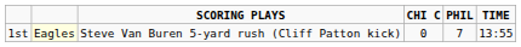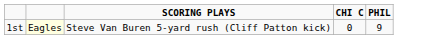- column: TIME | 13:55
1st | PHIL: 7 -> 9
